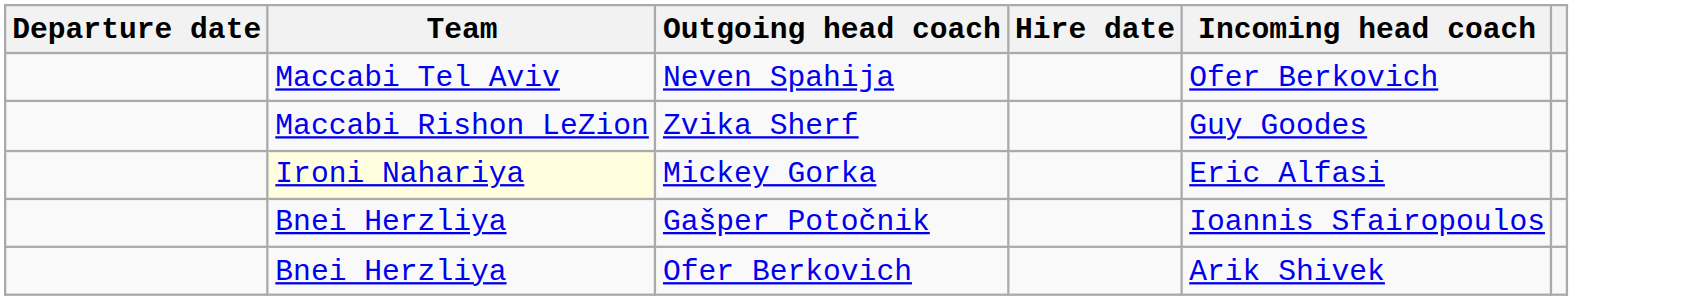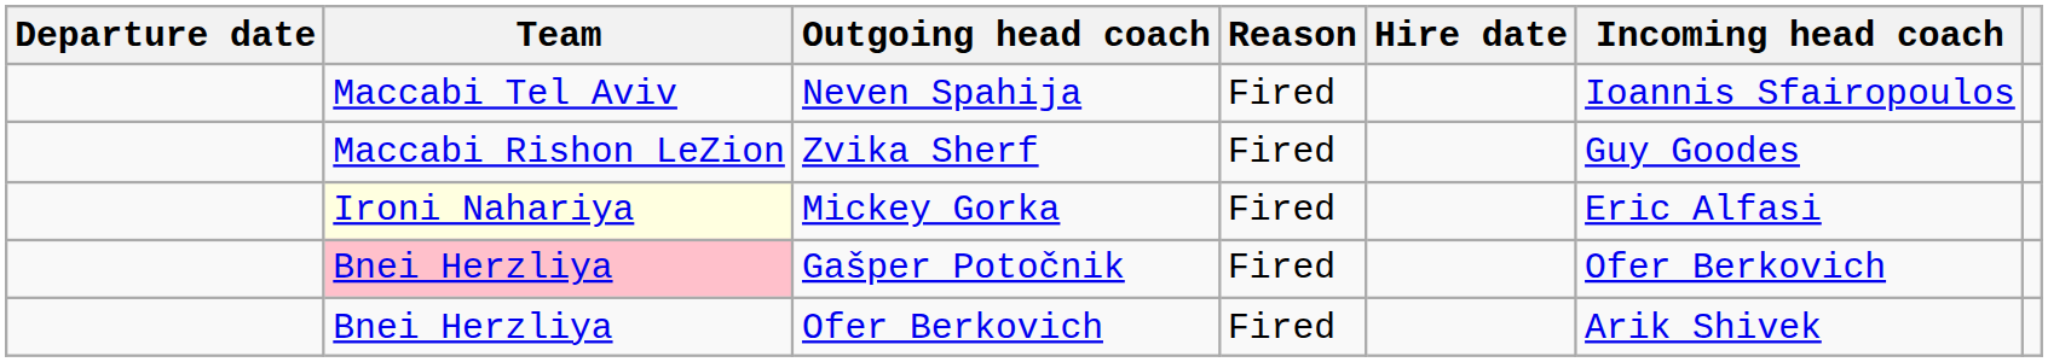+ column: Reason | Fired | Fired | Fired | Fired | Fired
Neven Spahija | Incoming head coach: Ofer Berkovich -> Ioannis Sfairopoulos
Gašper Potočnik | Team: no background -> pink background
Gašper Potočnik | Incoming head coach: Ioannis Sfairopoulos -> Ofer Berkovich
